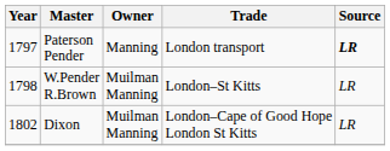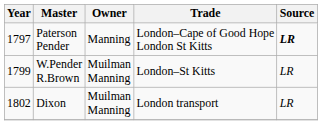Paterson Pender | Trade: London transport -> London–Cape of Good Hope London St Kitts
W.Pender R.Brown | Year: 1798 -> 1799
Dixon | Trade: London–Cape of Good Hope London St Kitts -> London transport
